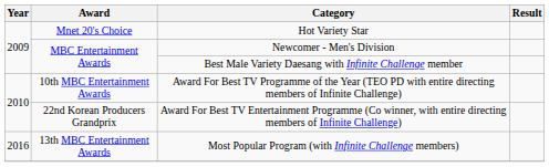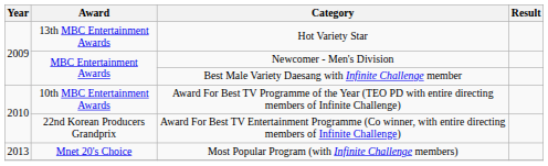Hot Variety Star | Award: Mnet 20's Choice -> 13th MBC Entertainment Awards
Most Popular Program (with Infinite Challenge members) | Year: 2016 -> 2013
Most Popular Program (with Infinite Challenge members) | Award: 13th MBC Entertainment Awards -> Mnet 20's Choice
